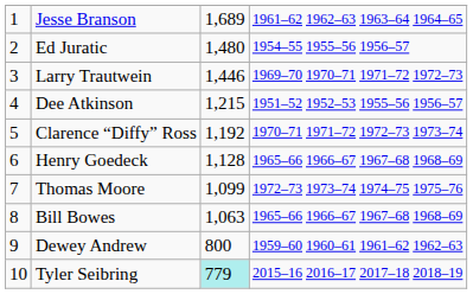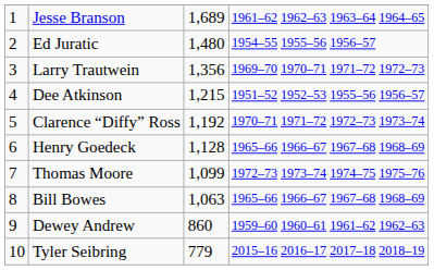Larry Trautwein | column 3: 1,446 -> 1,356
Dewey Andrew | column 3: 800 -> 860
Tyler Seibring | column 3: paleturquoise background -> no background
